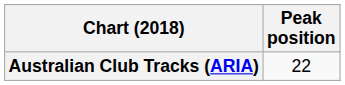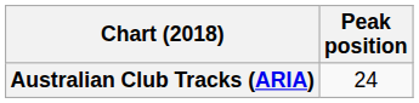Australian Club Tracks (ARIA) | Peak position: 22 -> 24
